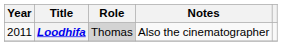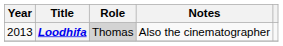Loodhifa | Year: 2011 -> 2013
